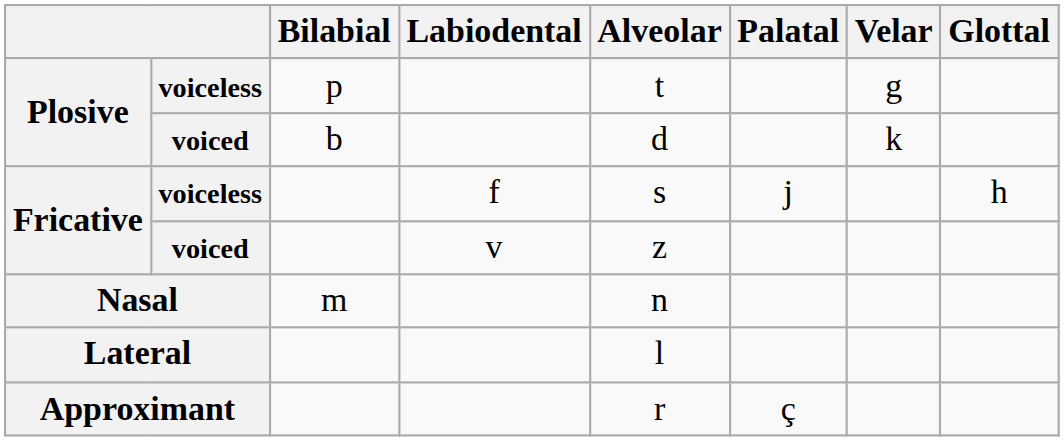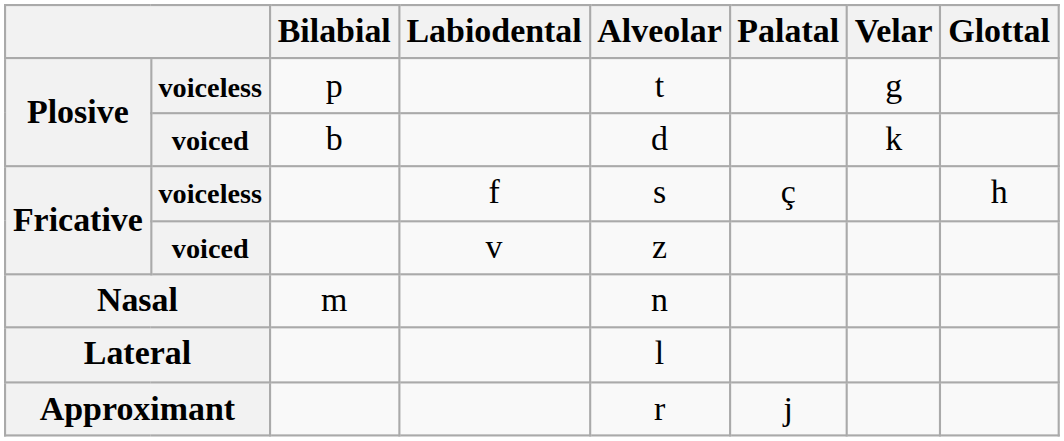Fricative / voiceless | Palatal: j -> ç
Approximant | Palatal: ç -> j
